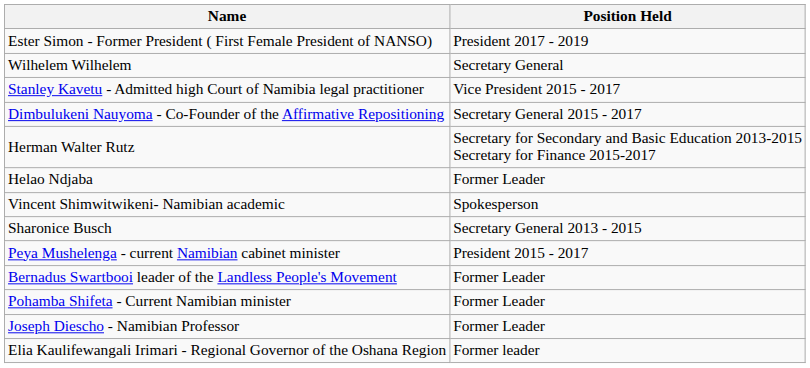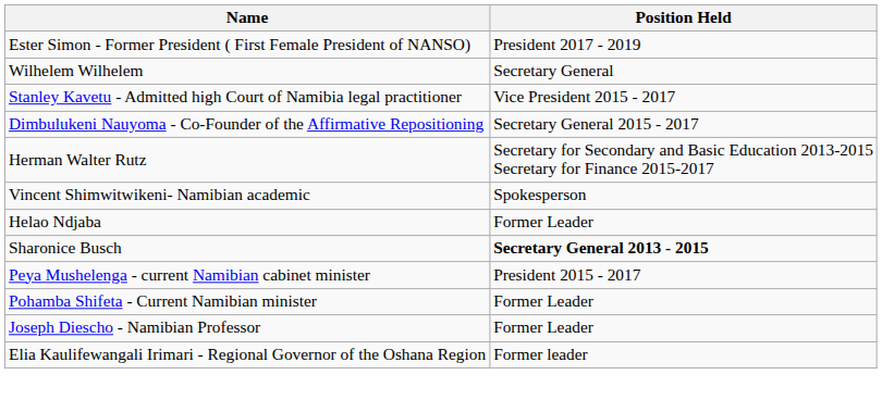rows swapped: Vincent Shimwitwikeni- Namibian academic <-> Helao Ndjaba
Sharonice Busch | Position Held: normal -> bold
- row: Bernadus Swartbooi leader of the Landless People's Movement | Former Leader
